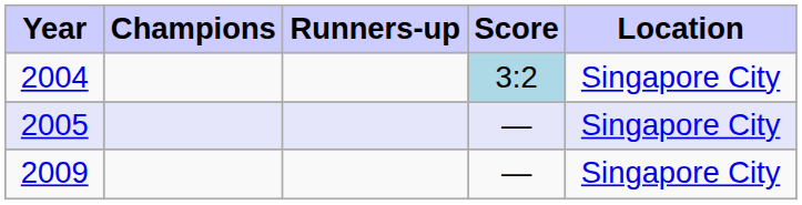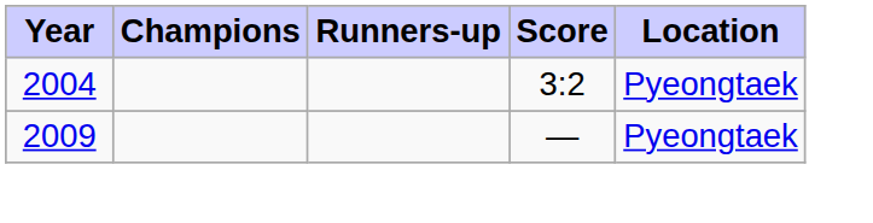2004 | Score: lightblue background -> no background
2004 | Location: Singapore City -> Pyeongtaek
- row: 2005 | — | Singapore City
2009 | Location: Singapore City -> Pyeongtaek
